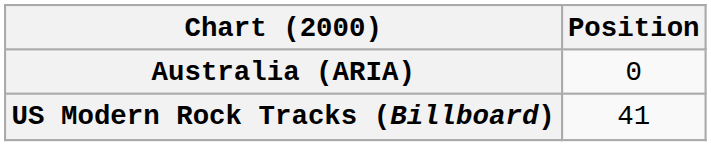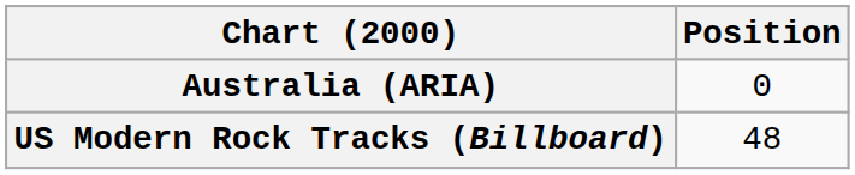US Modern Rock Tracks (Billboard) | Position: 41 -> 48
